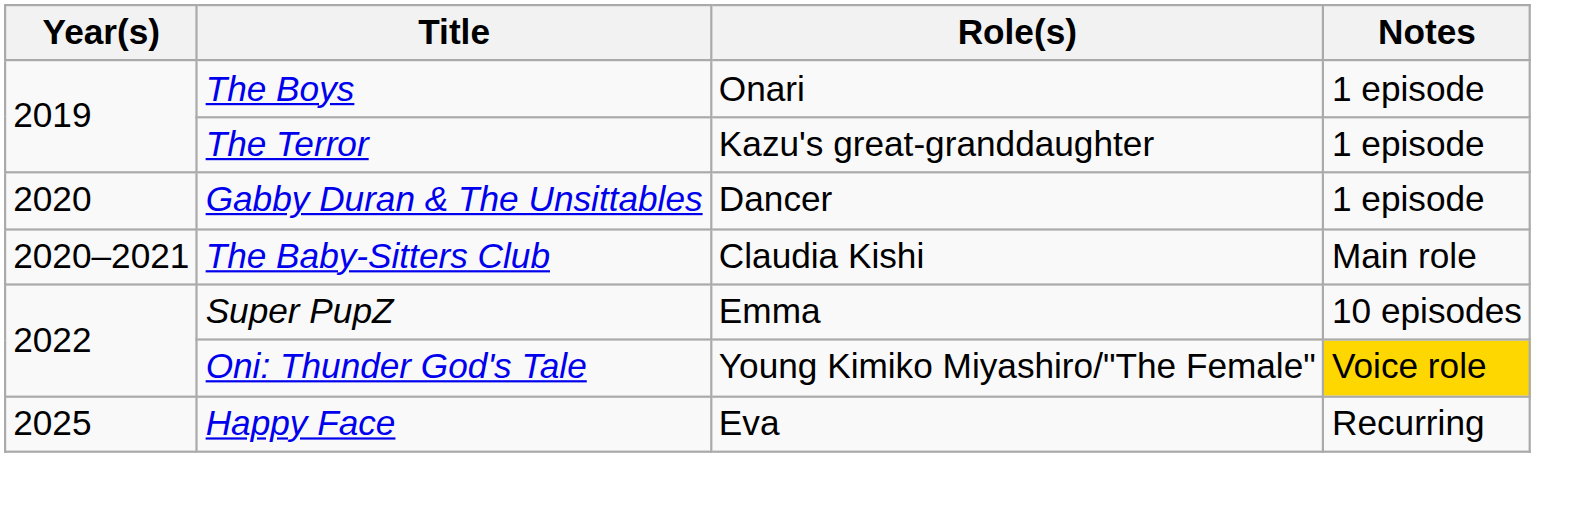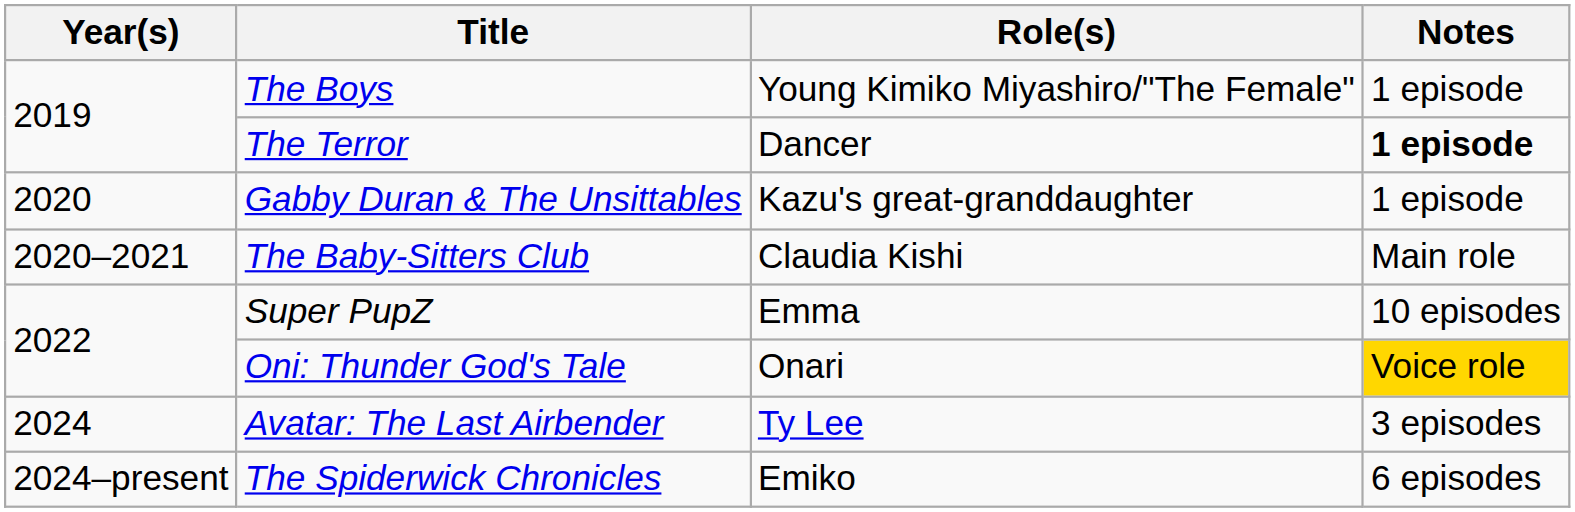The Boys | Role(s): Onari -> Young Kimiko Miyashiro/"The Female"
The Terror | Role(s): Kazu's great-granddaughter -> Dancer
The Terror | Notes: normal -> bold
Gabby Duran & The Unsittables | Role(s): Dancer -> Kazu's great-granddaughter
Oni: Thunder God's Tale | Role(s): Young Kimiko Miyashiro/"The Female" -> Onari
+ row: 2024 | Avatar: The Last Airbender | Ty Lee | 3 episodes
+ row: 2024–present | The Spiderwick Chronicles | Emiko | 6 episodes
- row: 2025 | Happy Face | Eva | Recurring
